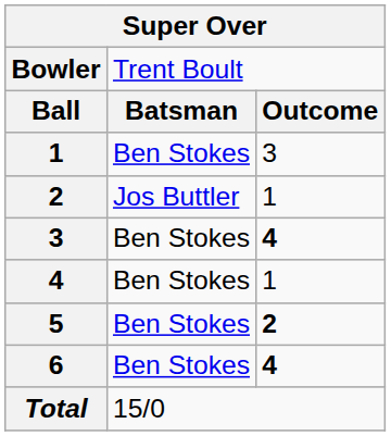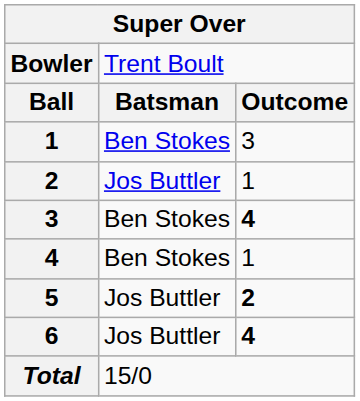5 | column 2: Ben Stokes -> Jos Buttler
6 | column 2: Ben Stokes -> Jos Buttler
